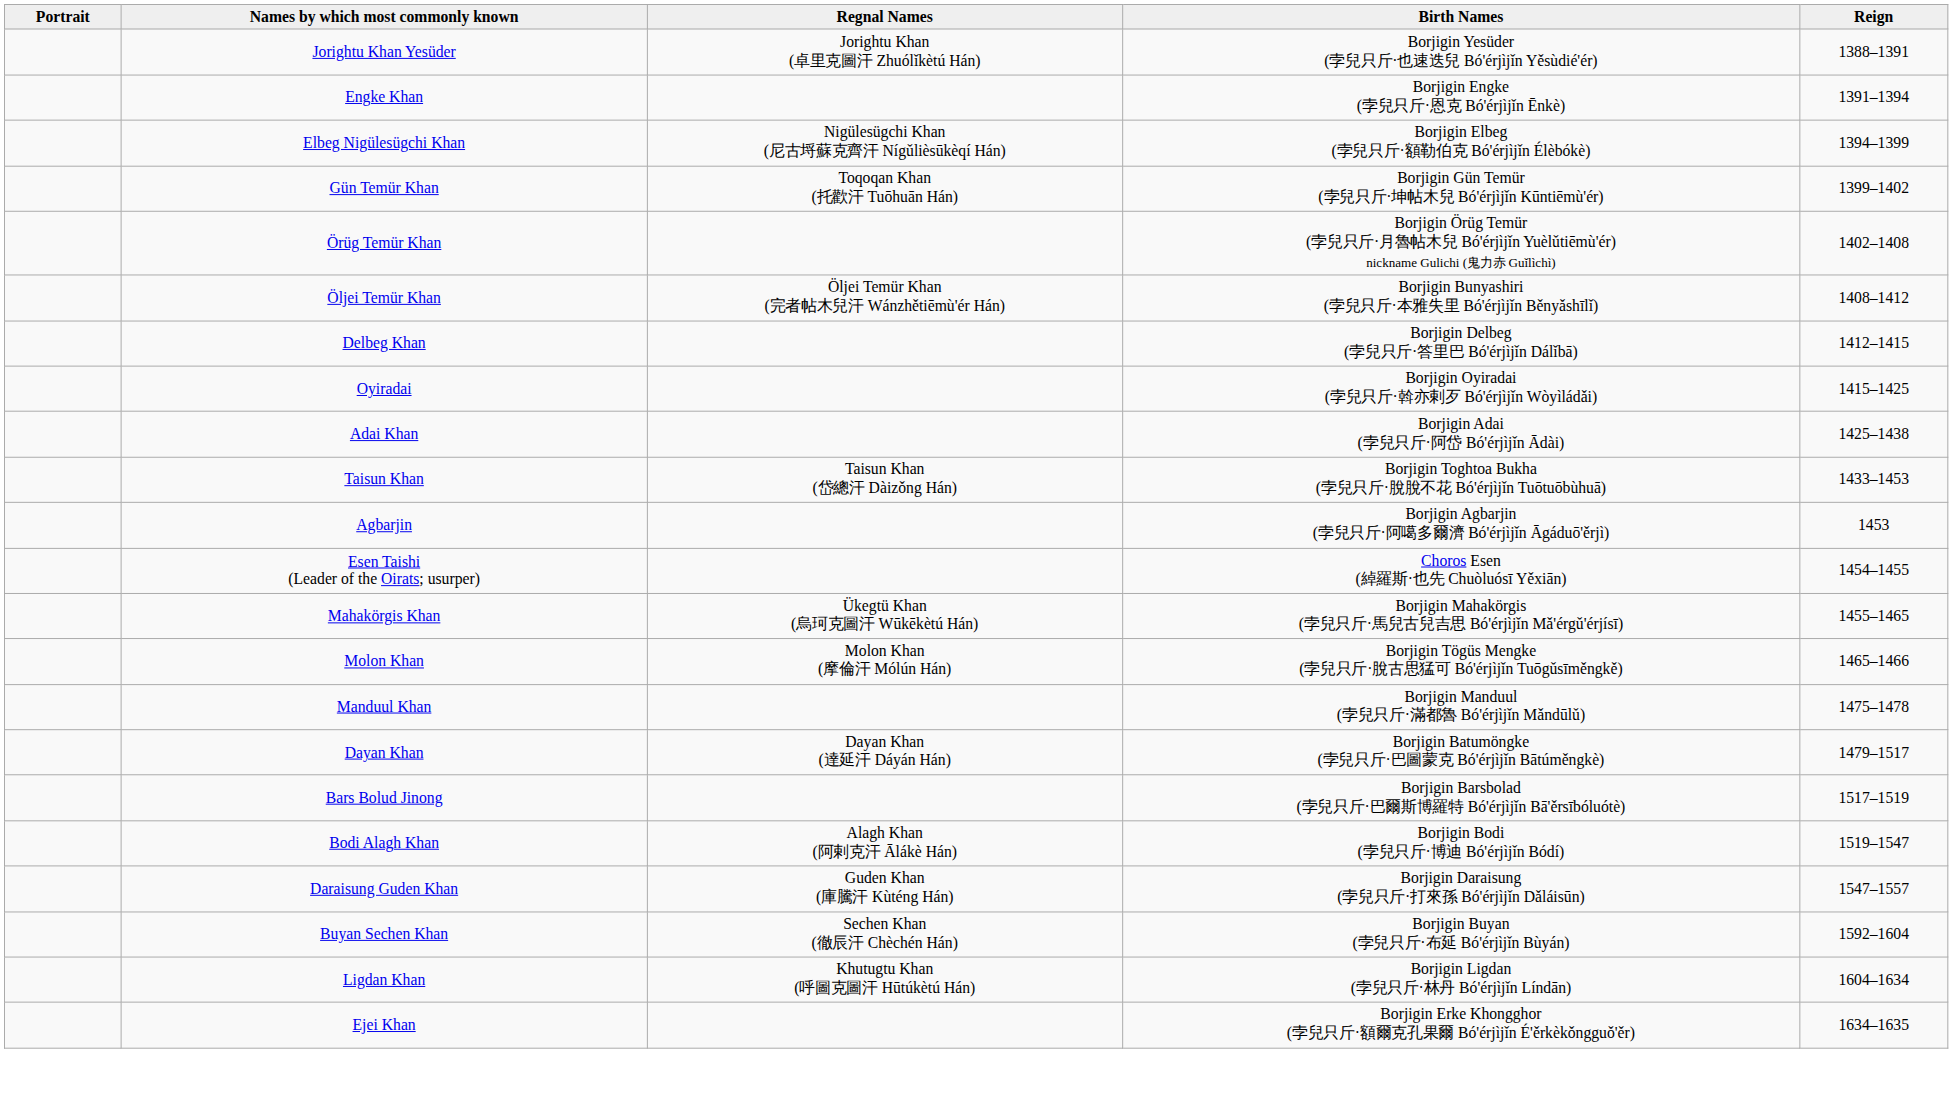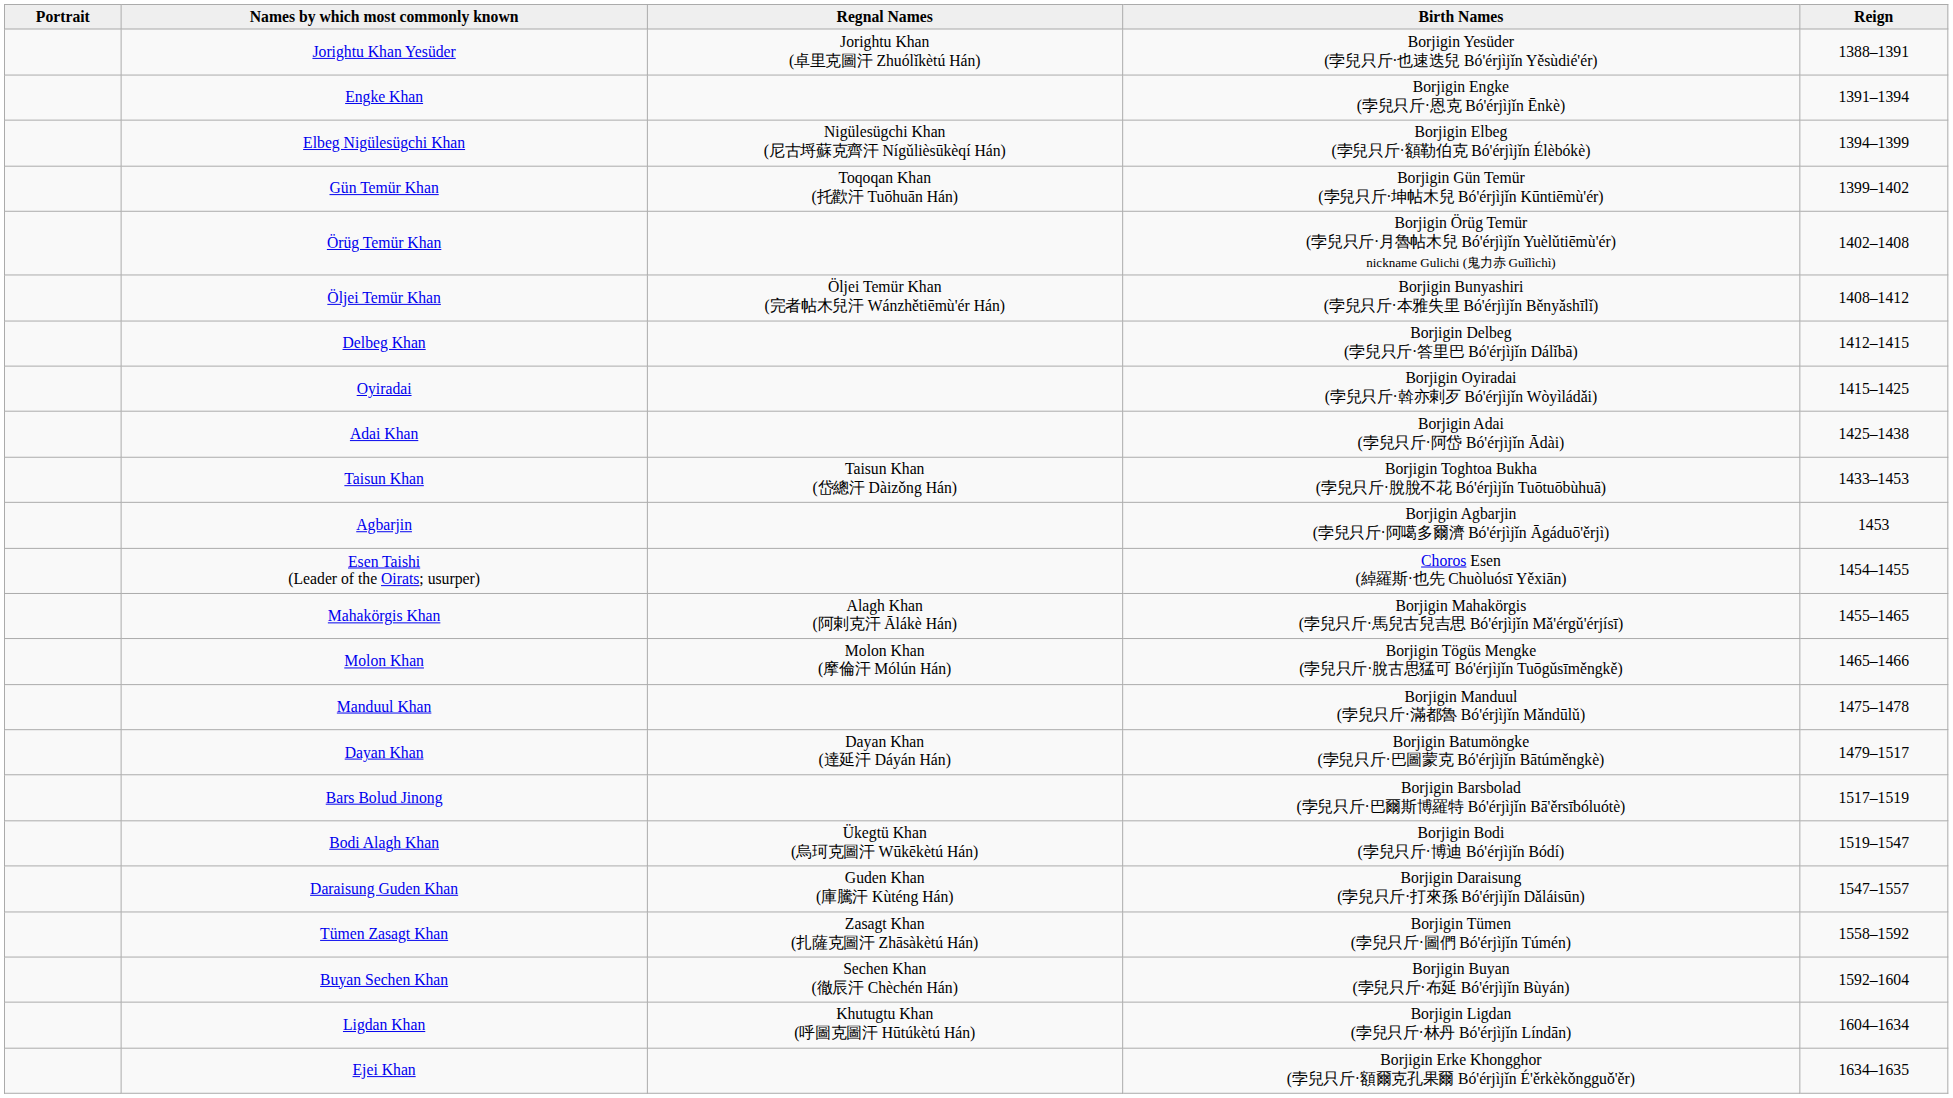Mahakörgis Khan | Regnal Names: Ükegtü Khan (烏珂克圖汗 Wūkēkètú Hán) -> Alagh Khan (阿剌克汗 Ālákè Hán)
Bodi Alagh Khan | Regnal Names: Alagh Khan (阿剌克汗 Ālákè Hán) -> Ükegtü Khan (烏珂克圖汗 Wūkēkètú Hán)
+ row: Tümen Zasagt Khan | Zasagt Khan (扎薩克圖汗 Zhāsàkètú Hán) | Borjigin Tümen (孛兒只斤·圖們 Bó'érjìjǐn Túmén) | 1558–1592
